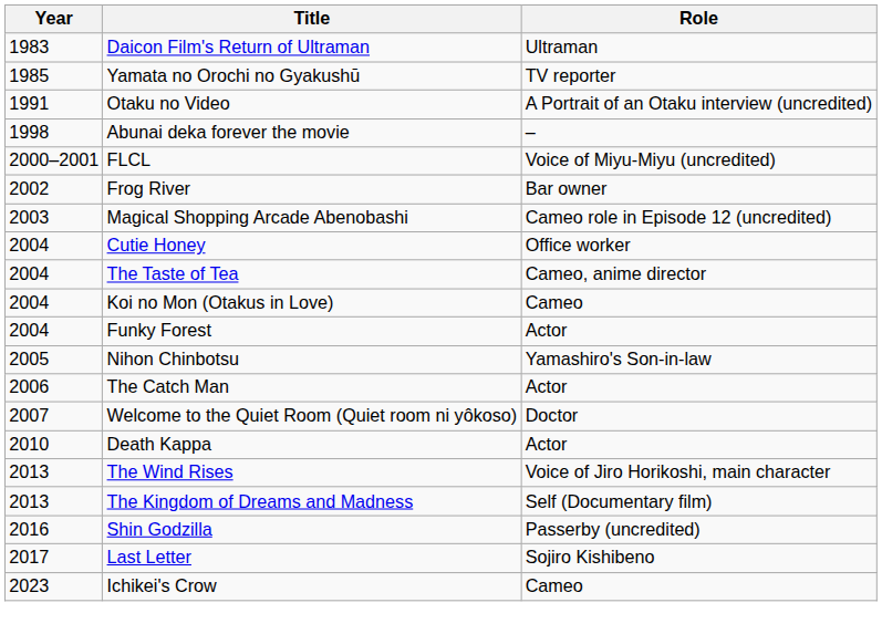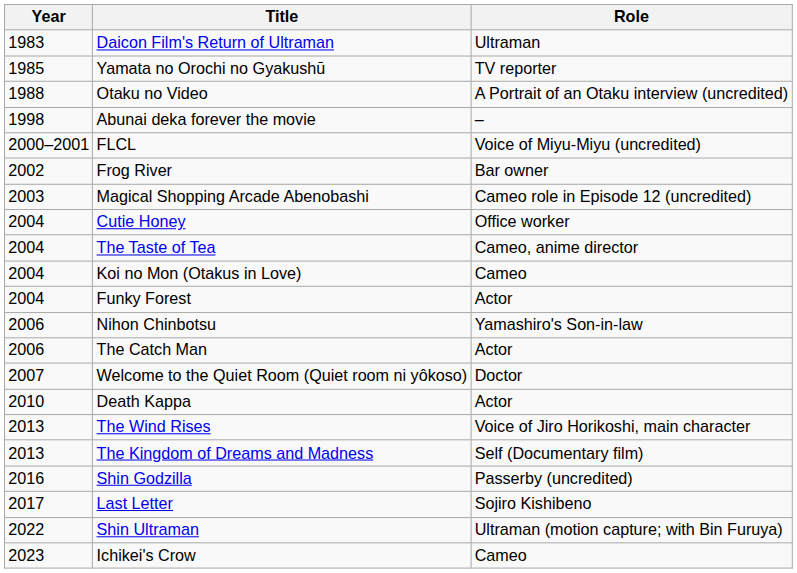Otaku no Video | Year: 1991 -> 1988
Nihon Chinbotsu | Year: 2005 -> 2006
+ row: 2022 | Shin Ultraman | Ultraman (motion capture; with Bin Furuya)
